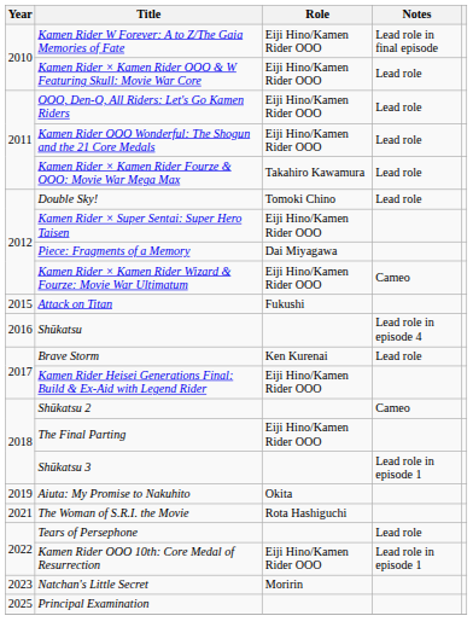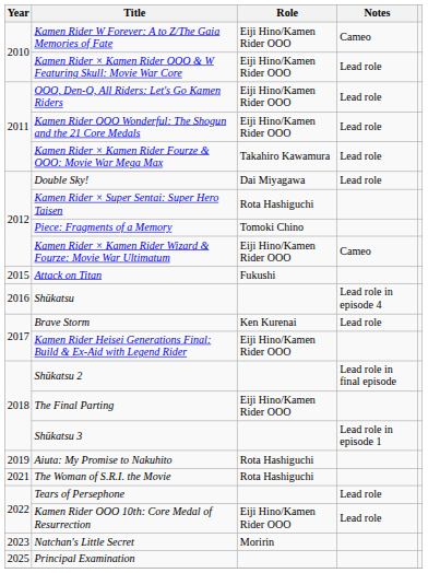Kamen Rider W Forever: A to Z/The Gaia Memories of Fate | Notes: Lead role in final episode -> Cameo
Double Sky! | Role: Tomoki Chino -> Dai Miyagawa
Kamen Rider × Super Sentai: Super Hero Taisen | Role: Eiji Hino/Kamen Rider OOO -> Rota Hashiguchi
Piece: Fragments of a Memory | Role: Dai Miyagawa -> Tomoki Chino
Shūkatsu 2 | Notes: Cameo -> Lead role in final episode
Aiuta: My Promise to Nakuhito | Role: Okita -> Rota Hashiguchi
Kamen Rider OOO 10th: Core Medal of Resurrection | Notes: Lead role in episode 1 -> Lead role
